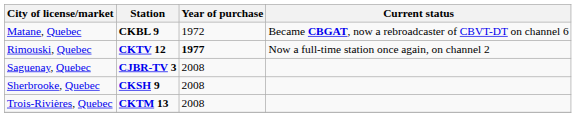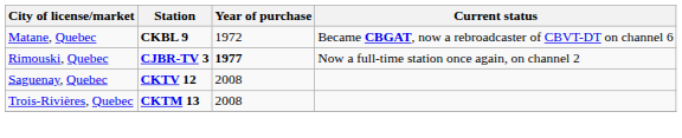Rimouski, Quebec | Station: CKTV 12 -> CJBR-TV 3
Saguenay, Quebec | Station: CJBR-TV 3 -> CKTV 12
- row: Sherbrooke, Quebec | CKSH 9 | 2008
